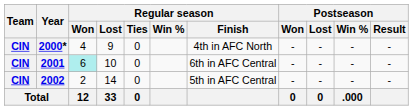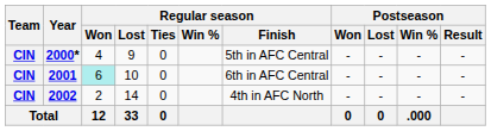2000* | Regular season / Finish: 4th in AFC North -> 5th in AFC Central
2002 | Regular season / Finish: 5th in AFC Central -> 4th in AFC North
